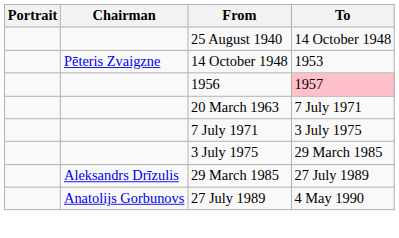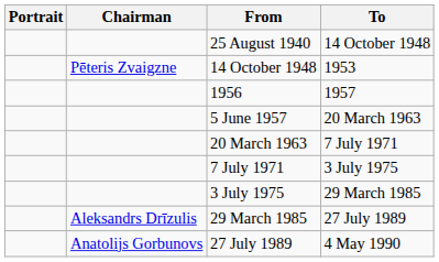1956 | To: pink background -> no background
+ row: 5 June 1957 | 20 March 1963
